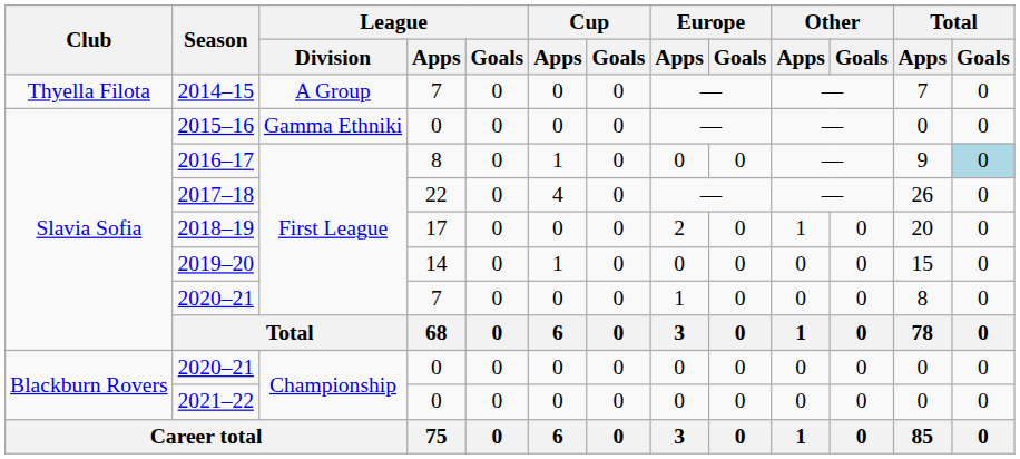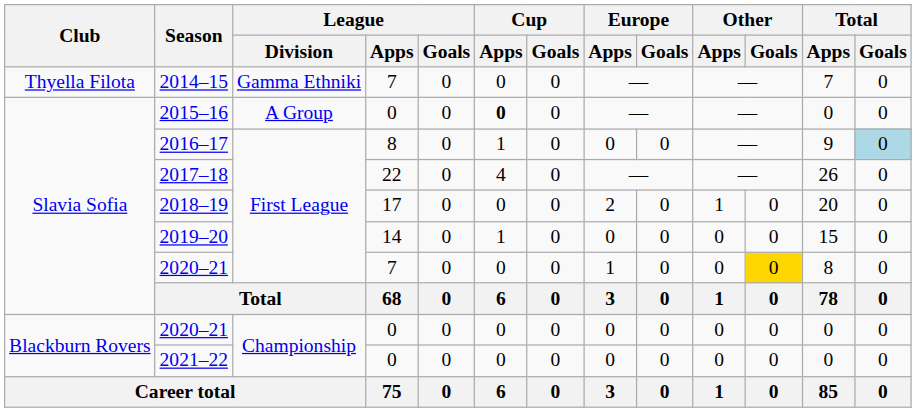2014–15 | League / Division: A Group -> Gamma Ethniki
2015–16 | League / Division: Gamma Ethniki -> A Group
2015–16 | Cup / Apps: normal -> bold
2020–21 / 7 | Other / Goals: no background -> gold background
